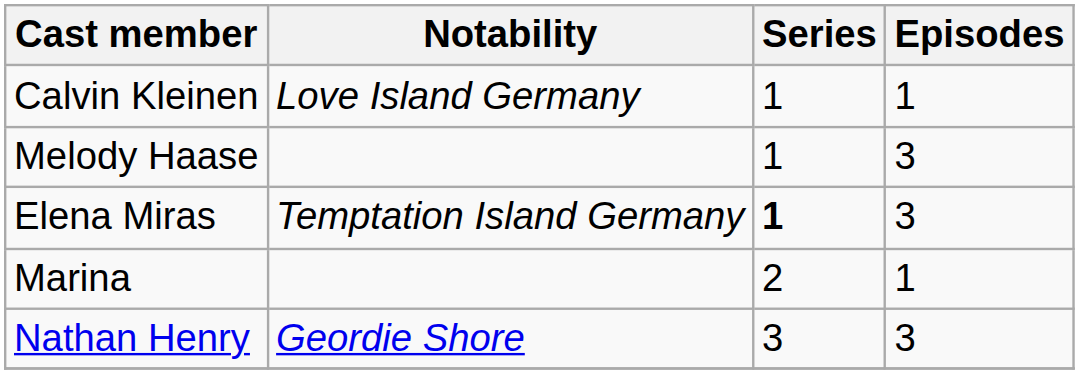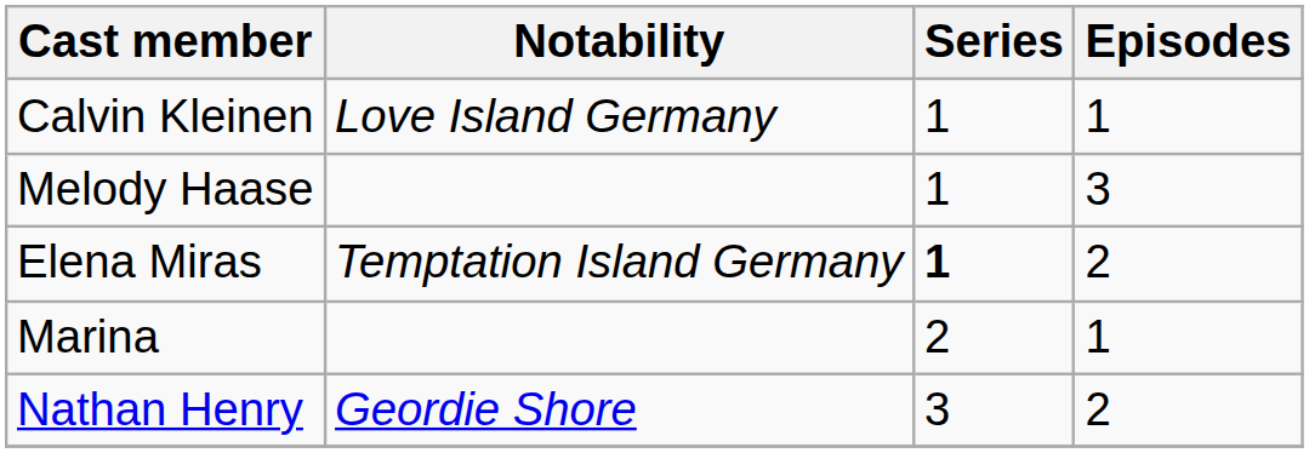Elena Miras | Episodes: 3 -> 2
Nathan Henry | Episodes: 3 -> 2
